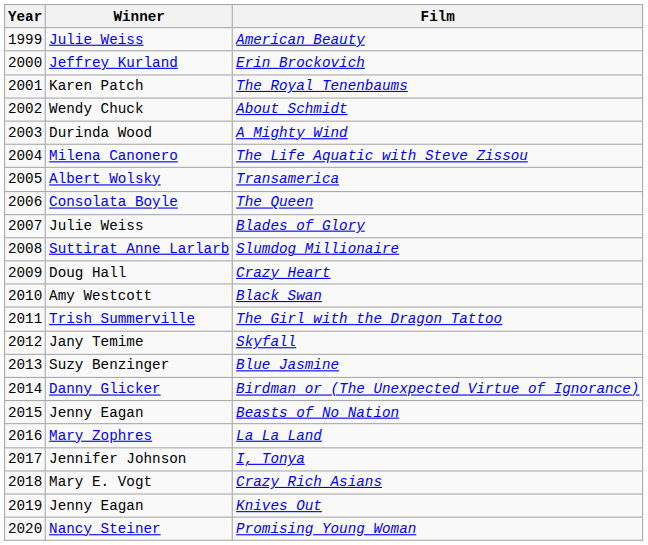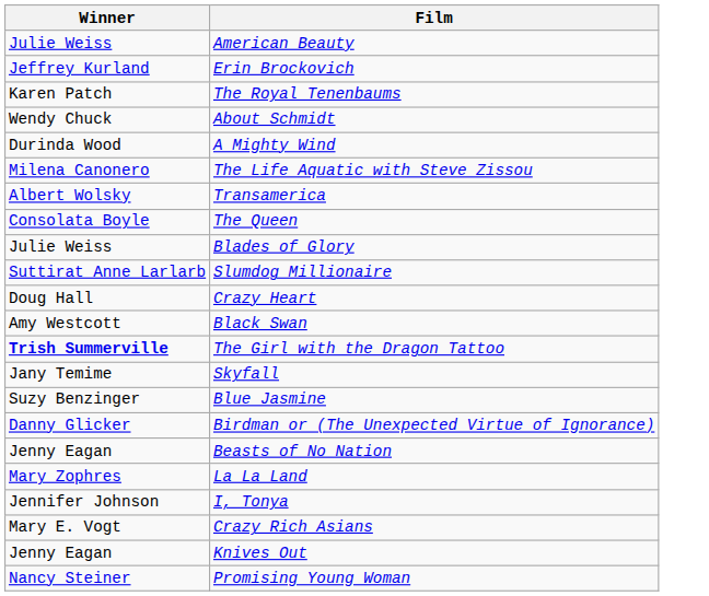- column: Year | 1999 | 2000 | 2001 | 2002 | 2003 | 2004 | 2005 | 2006 | 2007 | 2008 | 2009 | 2010 | 2011 | 2012 | 2013 | 2014 | 2015 | 2016 | 2017 | 2018 | 2019 | 2020
The Girl with the Dragon Tattoo | Winner: normal -> bold
